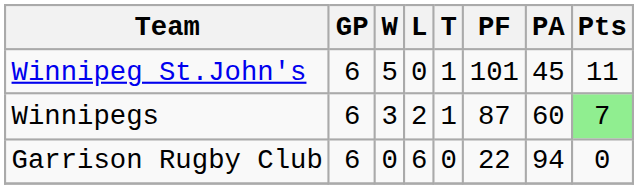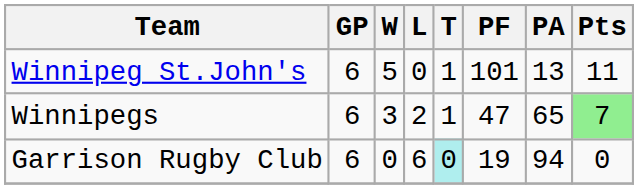Winnipeg St.John's | PA: 45 -> 13
Winnipegs | PF: 87 -> 47
Winnipegs | PA: 60 -> 65
Garrison Rugby Club | T: no background -> paleturquoise background
Garrison Rugby Club | PF: 22 -> 19
